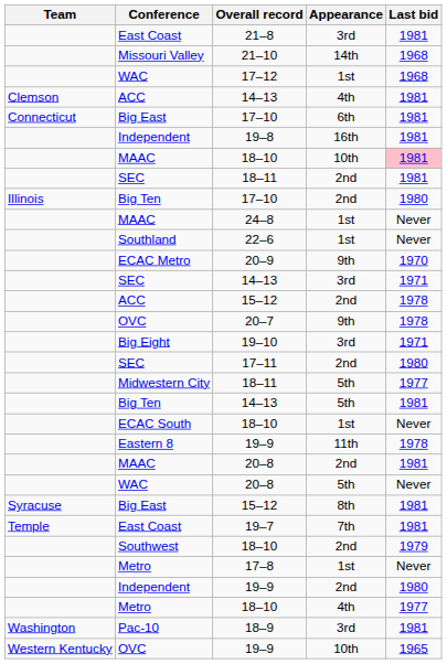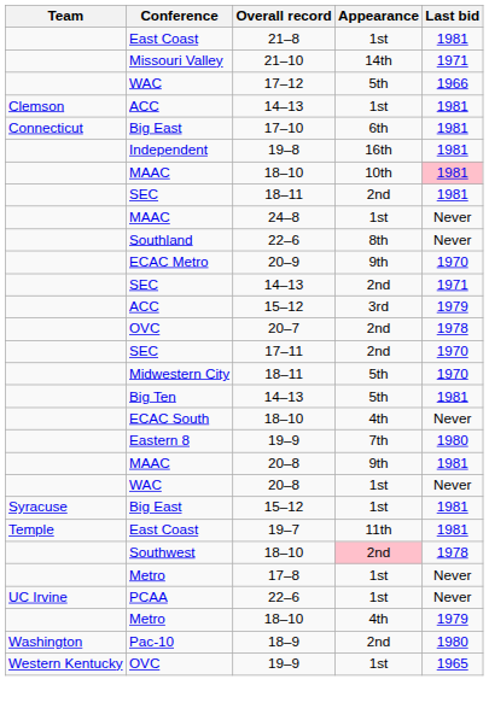East Coast / 21–8 | Appearance: 3rd -> 1st
Missouri Valley | Last bid: 1968 -> 1971
WAC / 17–12 | Appearance: 1st -> 5th
WAC / 17–12 | Last bid: 1968 -> 1966
ACC / 14–13 | Appearance: 4th -> 1st
- row: Illinois | Big Ten | 17–10 | 2nd | 1980
Southland | Appearance: 1st -> 8th
SEC / 14–13 | Appearance: 3rd -> 2nd
ACC / 15–12 | Appearance: 2nd -> 3rd
ACC / 15–12 | Last bid: 1978 -> 1979
OVC / 20–7 | Appearance: 9th -> 2nd
- row: Big Eight | 19–10 | 3rd | 1971
SEC / 17–11 | Last bid: 1980 -> 1970
Midwestern City | Last bid: 1977 -> 1970
ECAC South | Appearance: 1st -> 4th
Eastern 8 | Appearance: 11th -> 7th
Eastern 8 | Last bid: 1978 -> 1980
MAAC / 20–8 | Appearance: 2nd -> 9th
WAC / 20–8 | Appearance: 5th -> 1st
Big East / 15–12 | Appearance: 8th -> 1st
East Coast / 19–7 | Appearance: 7th -> 11th
Southwest | Appearance: no background -> pink background
Southwest | Last bid: 1979 -> 1978
+ row: UC Irvine | PCAA | 22–6 | 1st | Never
- row: Independent | 19–9 | 2nd | 1980
Metro / 18–10 | Last bid: 1977 -> 1979
Pac-10 | Appearance: 3rd -> 2nd
Pac-10 | Last bid: 1981 -> 1980
OVC / 19–9 | Appearance: 10th -> 1st
